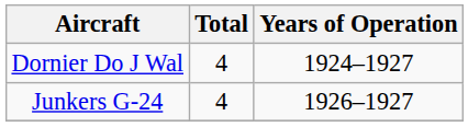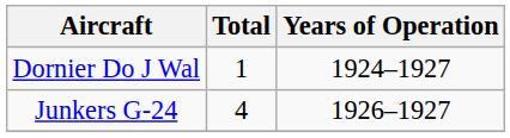Dornier Do J Wal | Total: 4 -> 1
